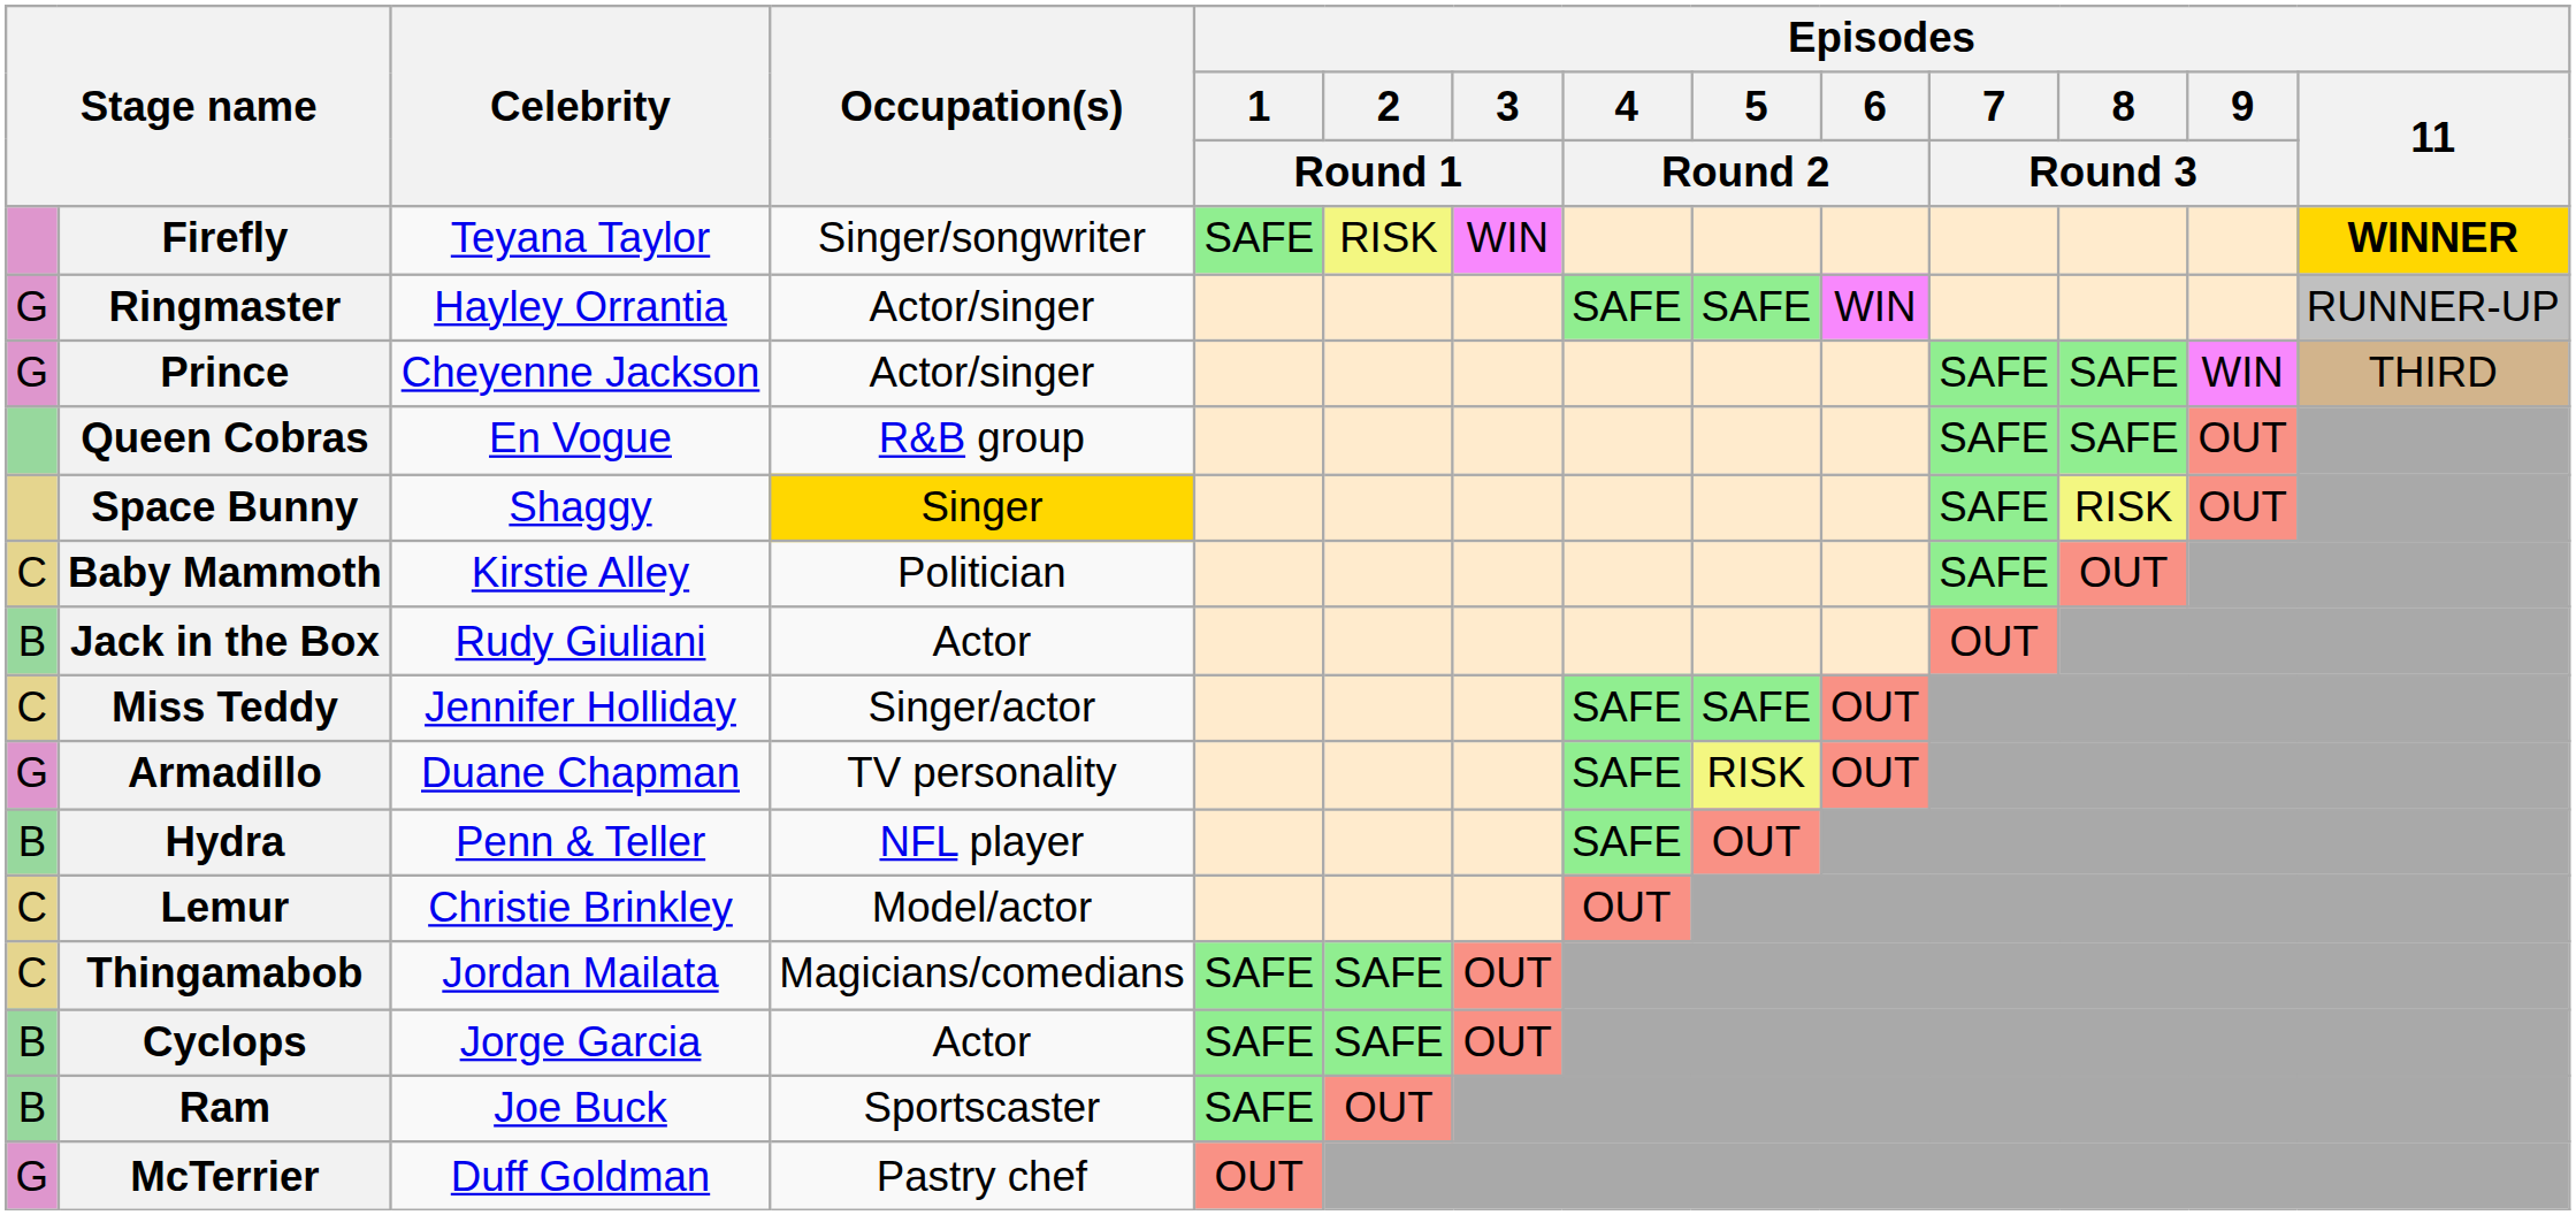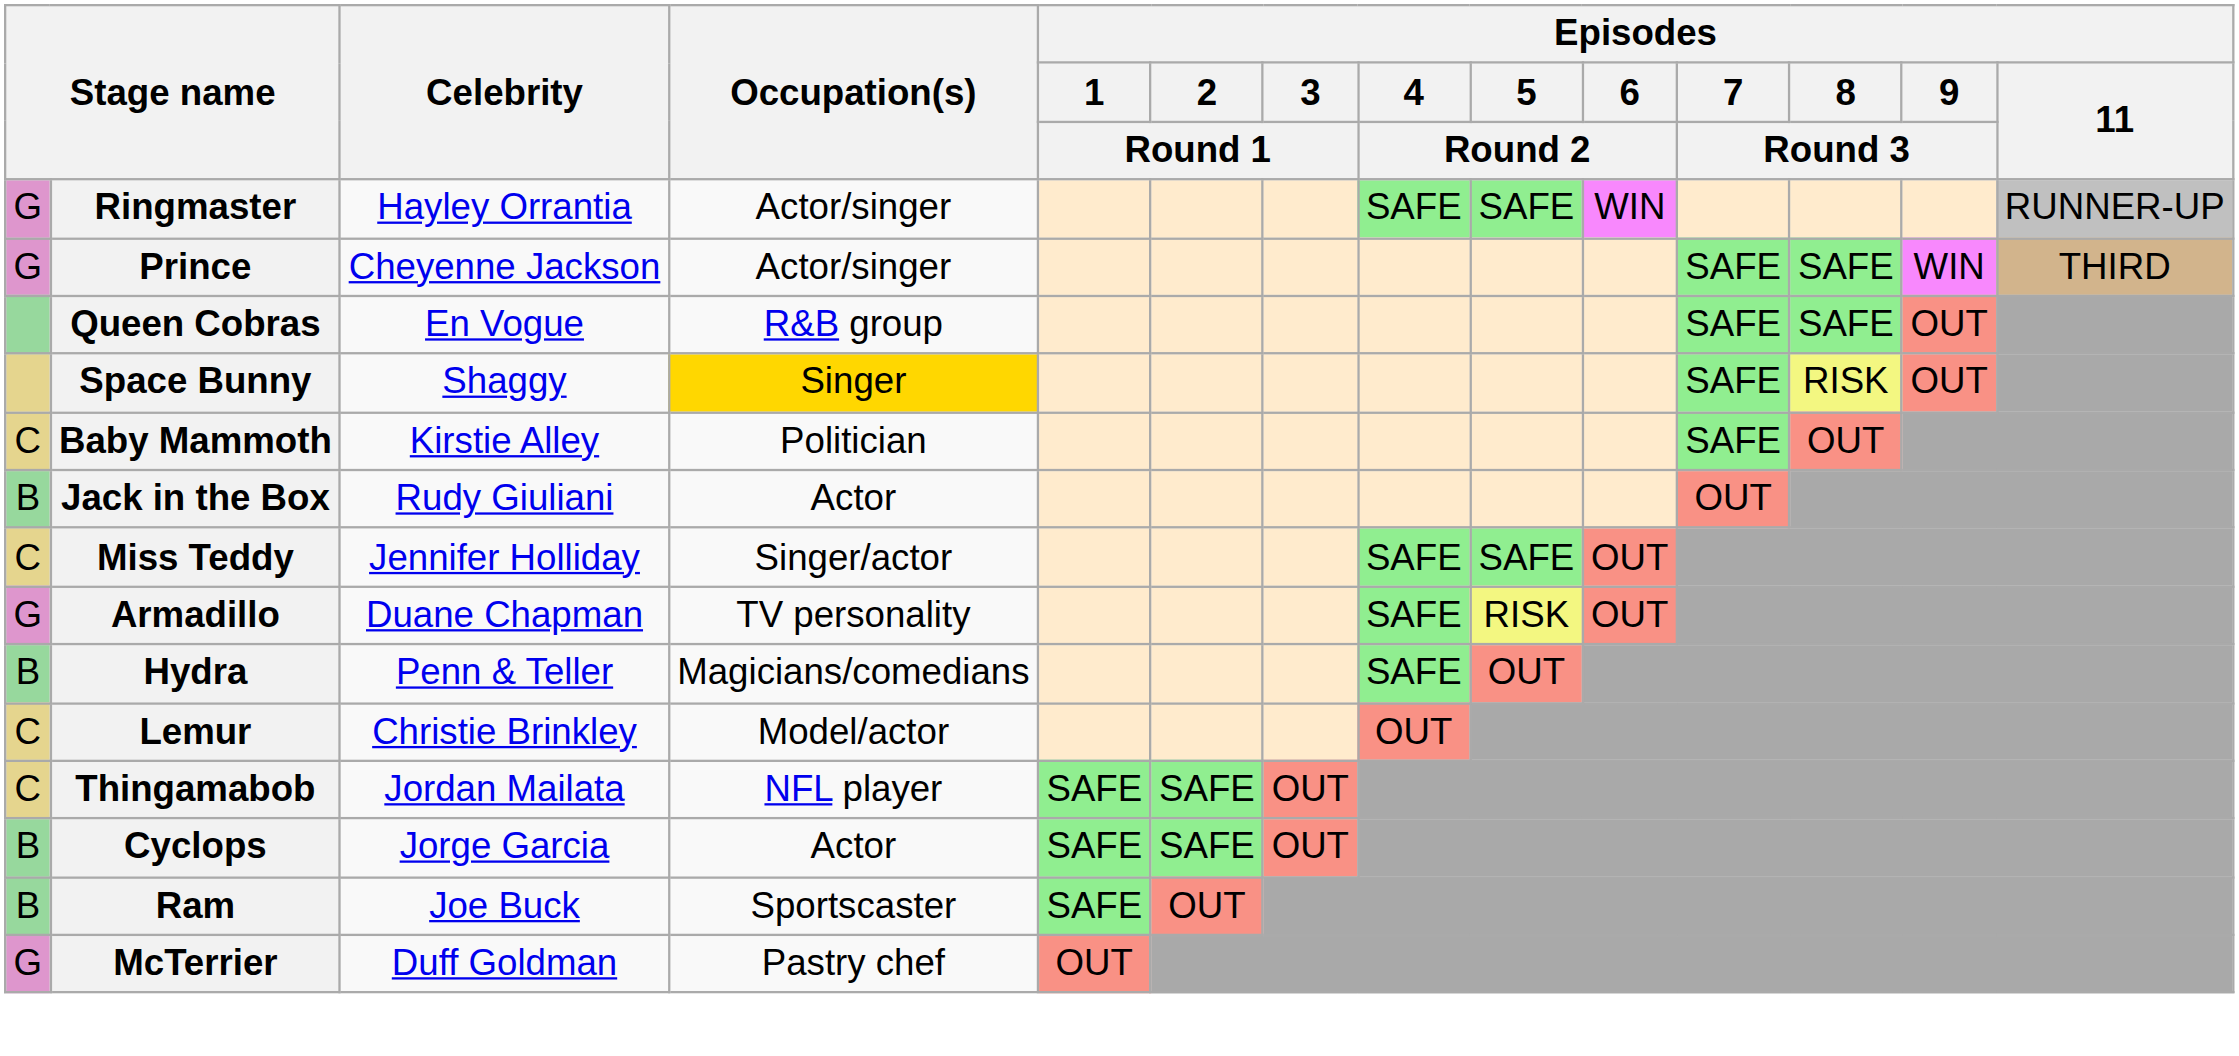- row: Firefly | Teyana Taylor | Singer/songwriter | SAFE | RISK | WIN | WINNER
Hydra | Occupation(s): NFL player -> Magicians/comedians
Thingamabob | Occupation(s): Magicians/comedians -> NFL player
